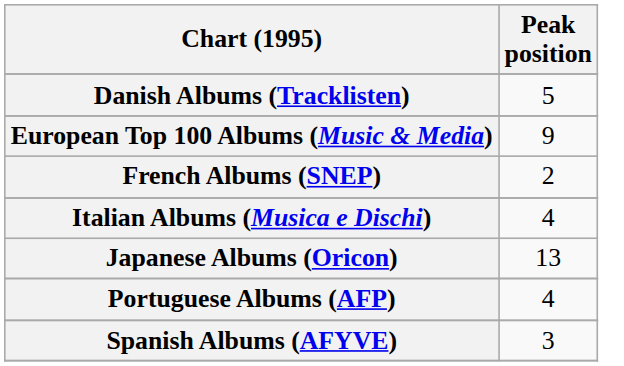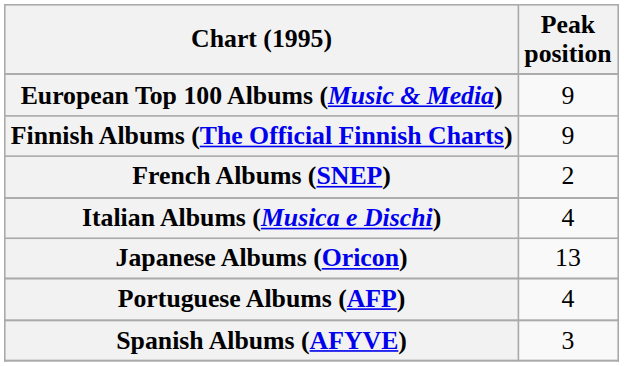- row: Danish Albums (Tracklisten) | 5
+ row: Finnish Albums (The Official Finnish Charts) | 9
